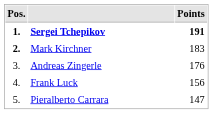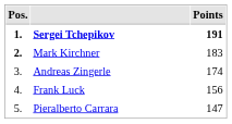Andreas Zingerle | Points: 176 -> 174
